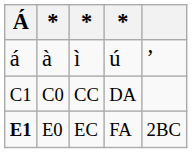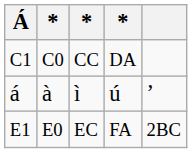rows swapped: CC <-> ì
EC | Á: bold -> normal
